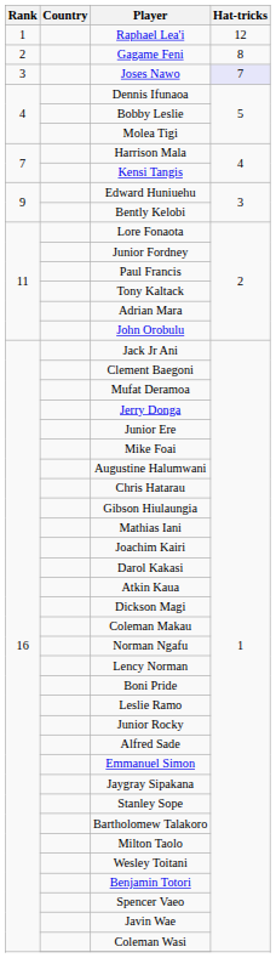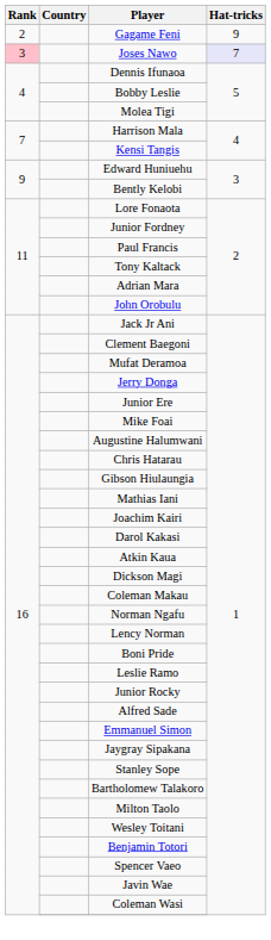- row: 1 | Raphael Lea'i | 12
Gagame Feni | Hat-tricks: 8 -> 9
Joses Nawo | Rank: no background -> pink background
